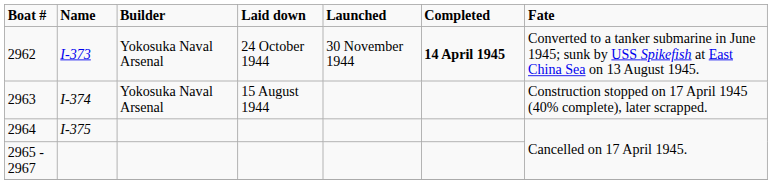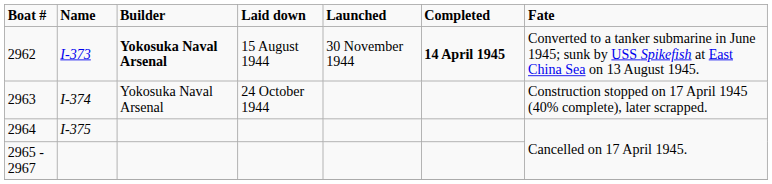2962 | Builder: normal -> bold
2962 | Laid down: 24 October 1944 -> 15 August 1944
2963 | Laid down: 15 August 1944 -> 24 October 1944
